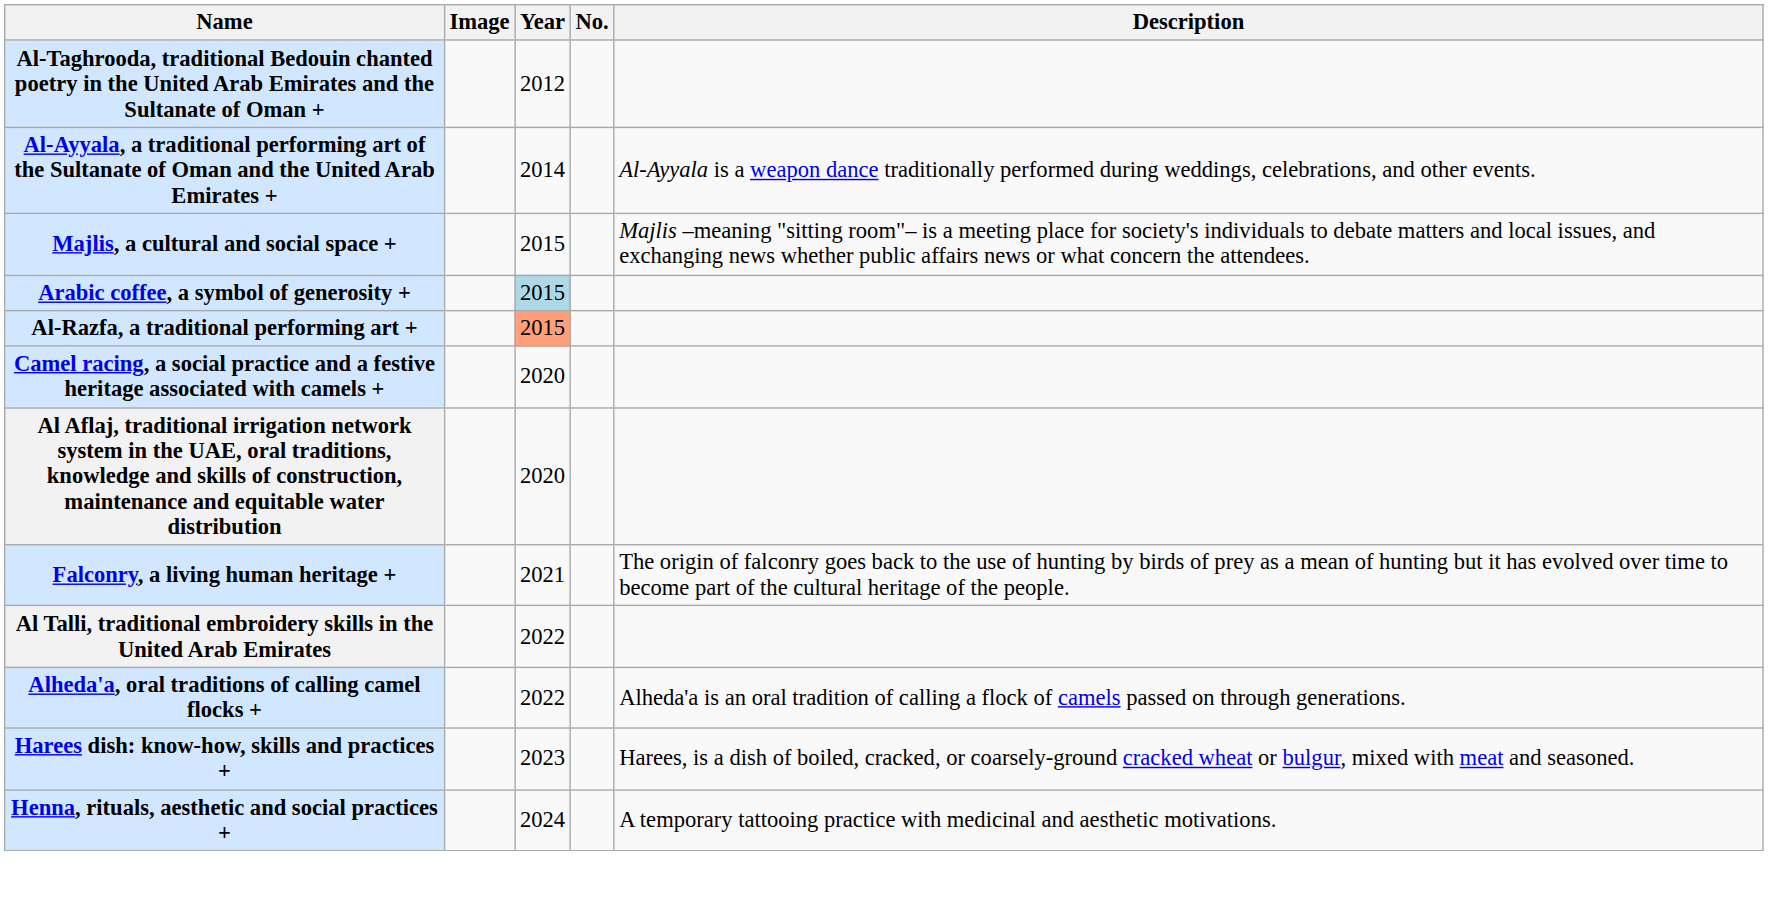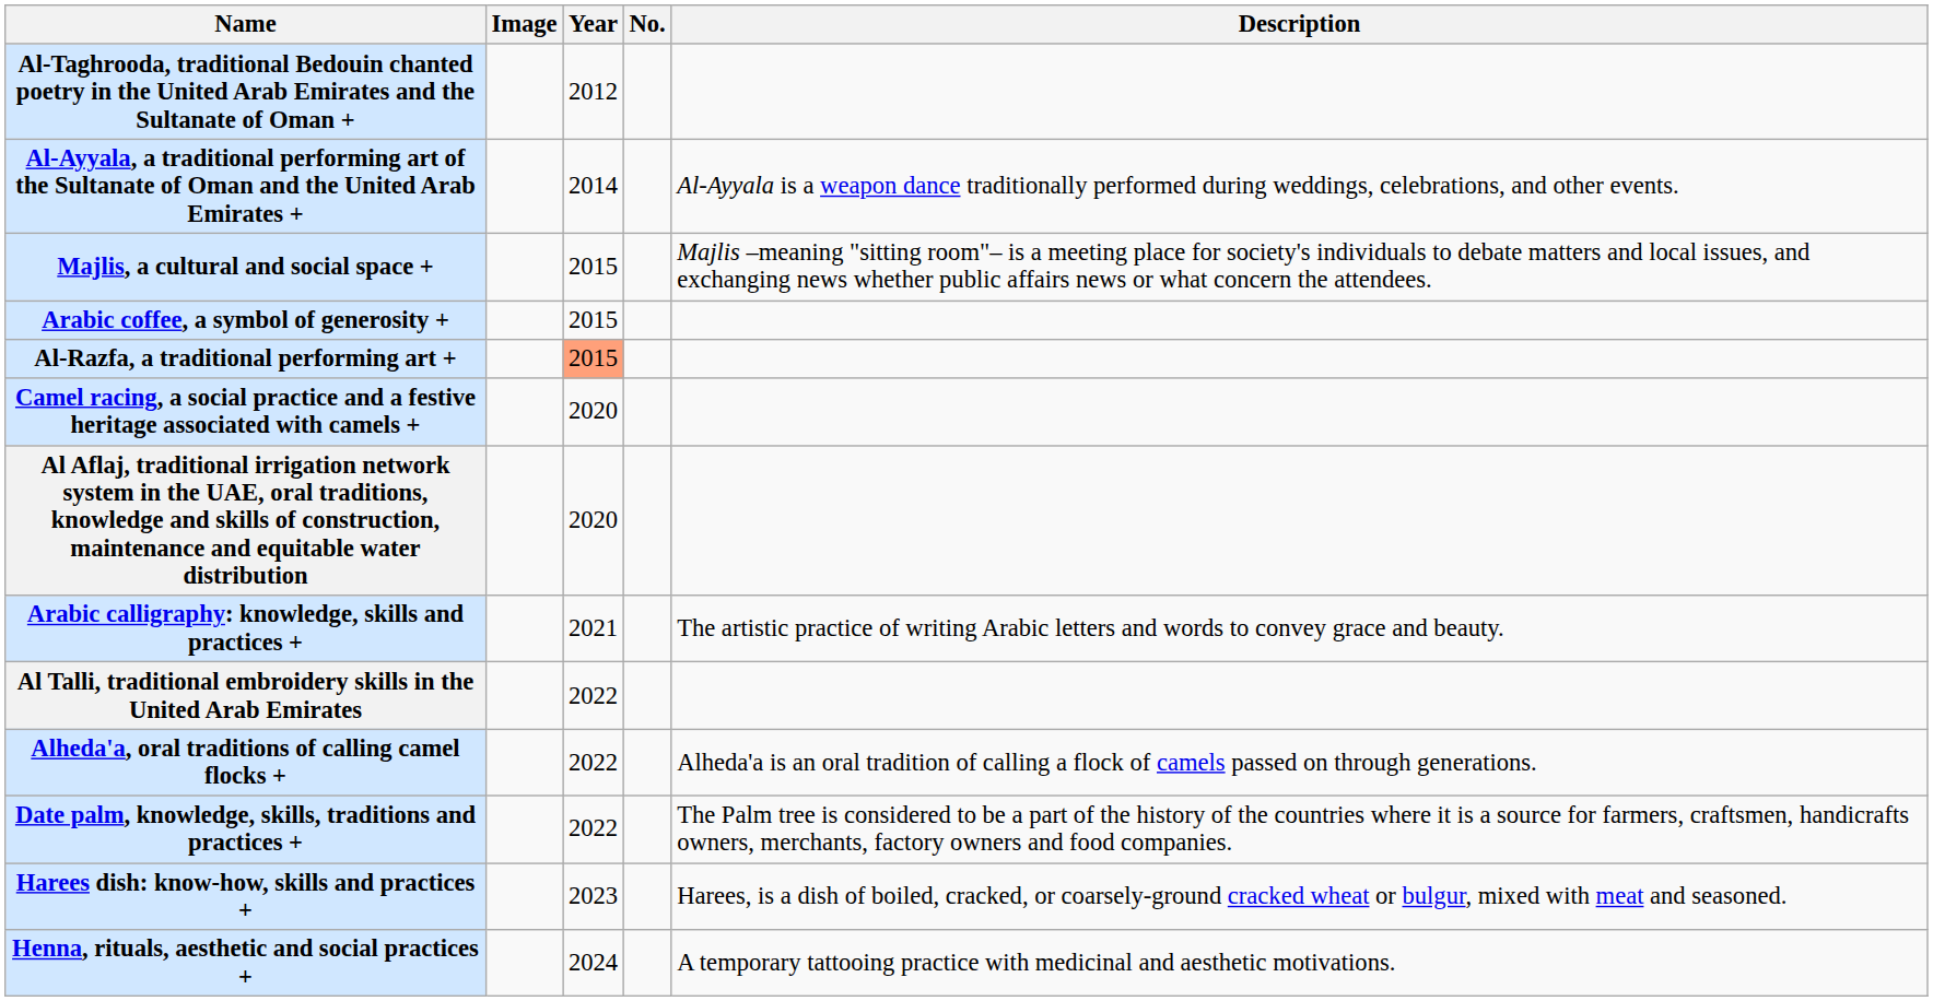Arabic coffee, a symbol of generosity + | Year: lightblue background -> no background
- row: Falconry, a living human heritage + | 2021 | The origin of falconry goes back to the use of hunting by birds of prey as a mean of hunting but it has evolved over time to become part of the cultural heritage of the people.
+ row: Arabic calligraphy: knowledge, skills and practices + | 2021 | The artistic practice of writing Arabic letters and words to convey grace and beauty.
+ row: Date palm, knowledge, skills, traditions and practices + | 2022 | The Palm tree is considered to be a part of the history of the countries where it is a source for farmers, craftsmen, handicrafts owners, merchants, factory owners and food companies.
